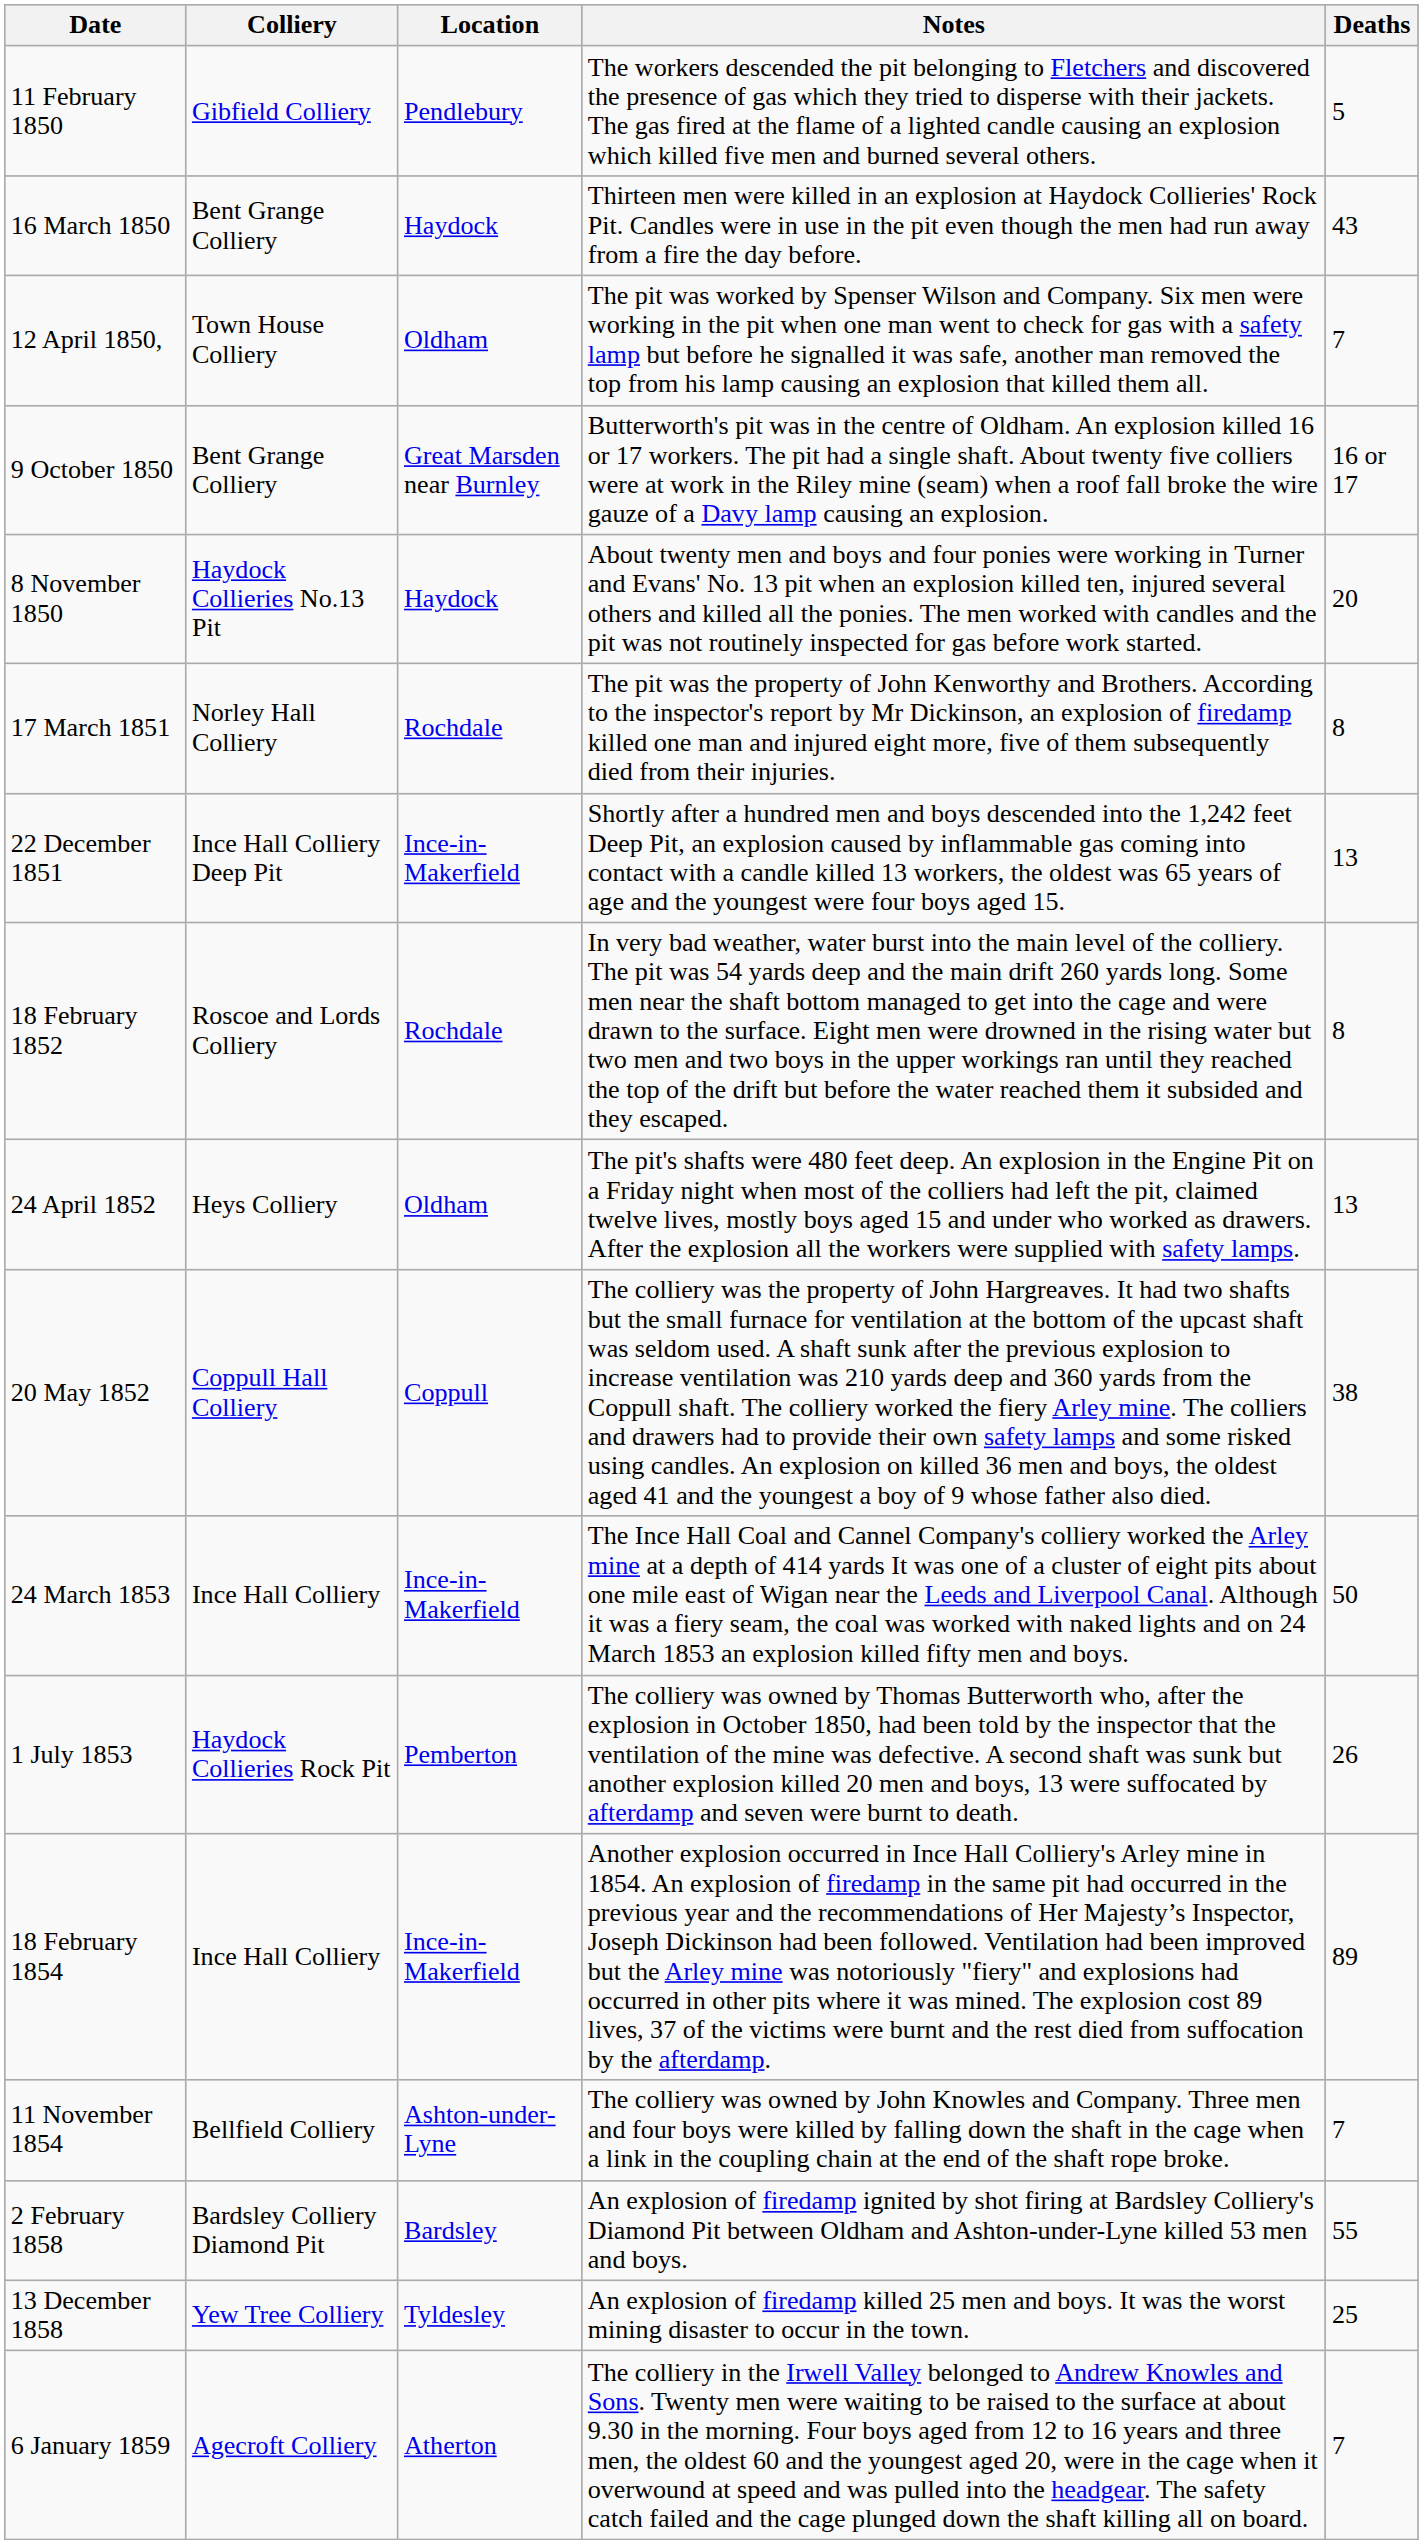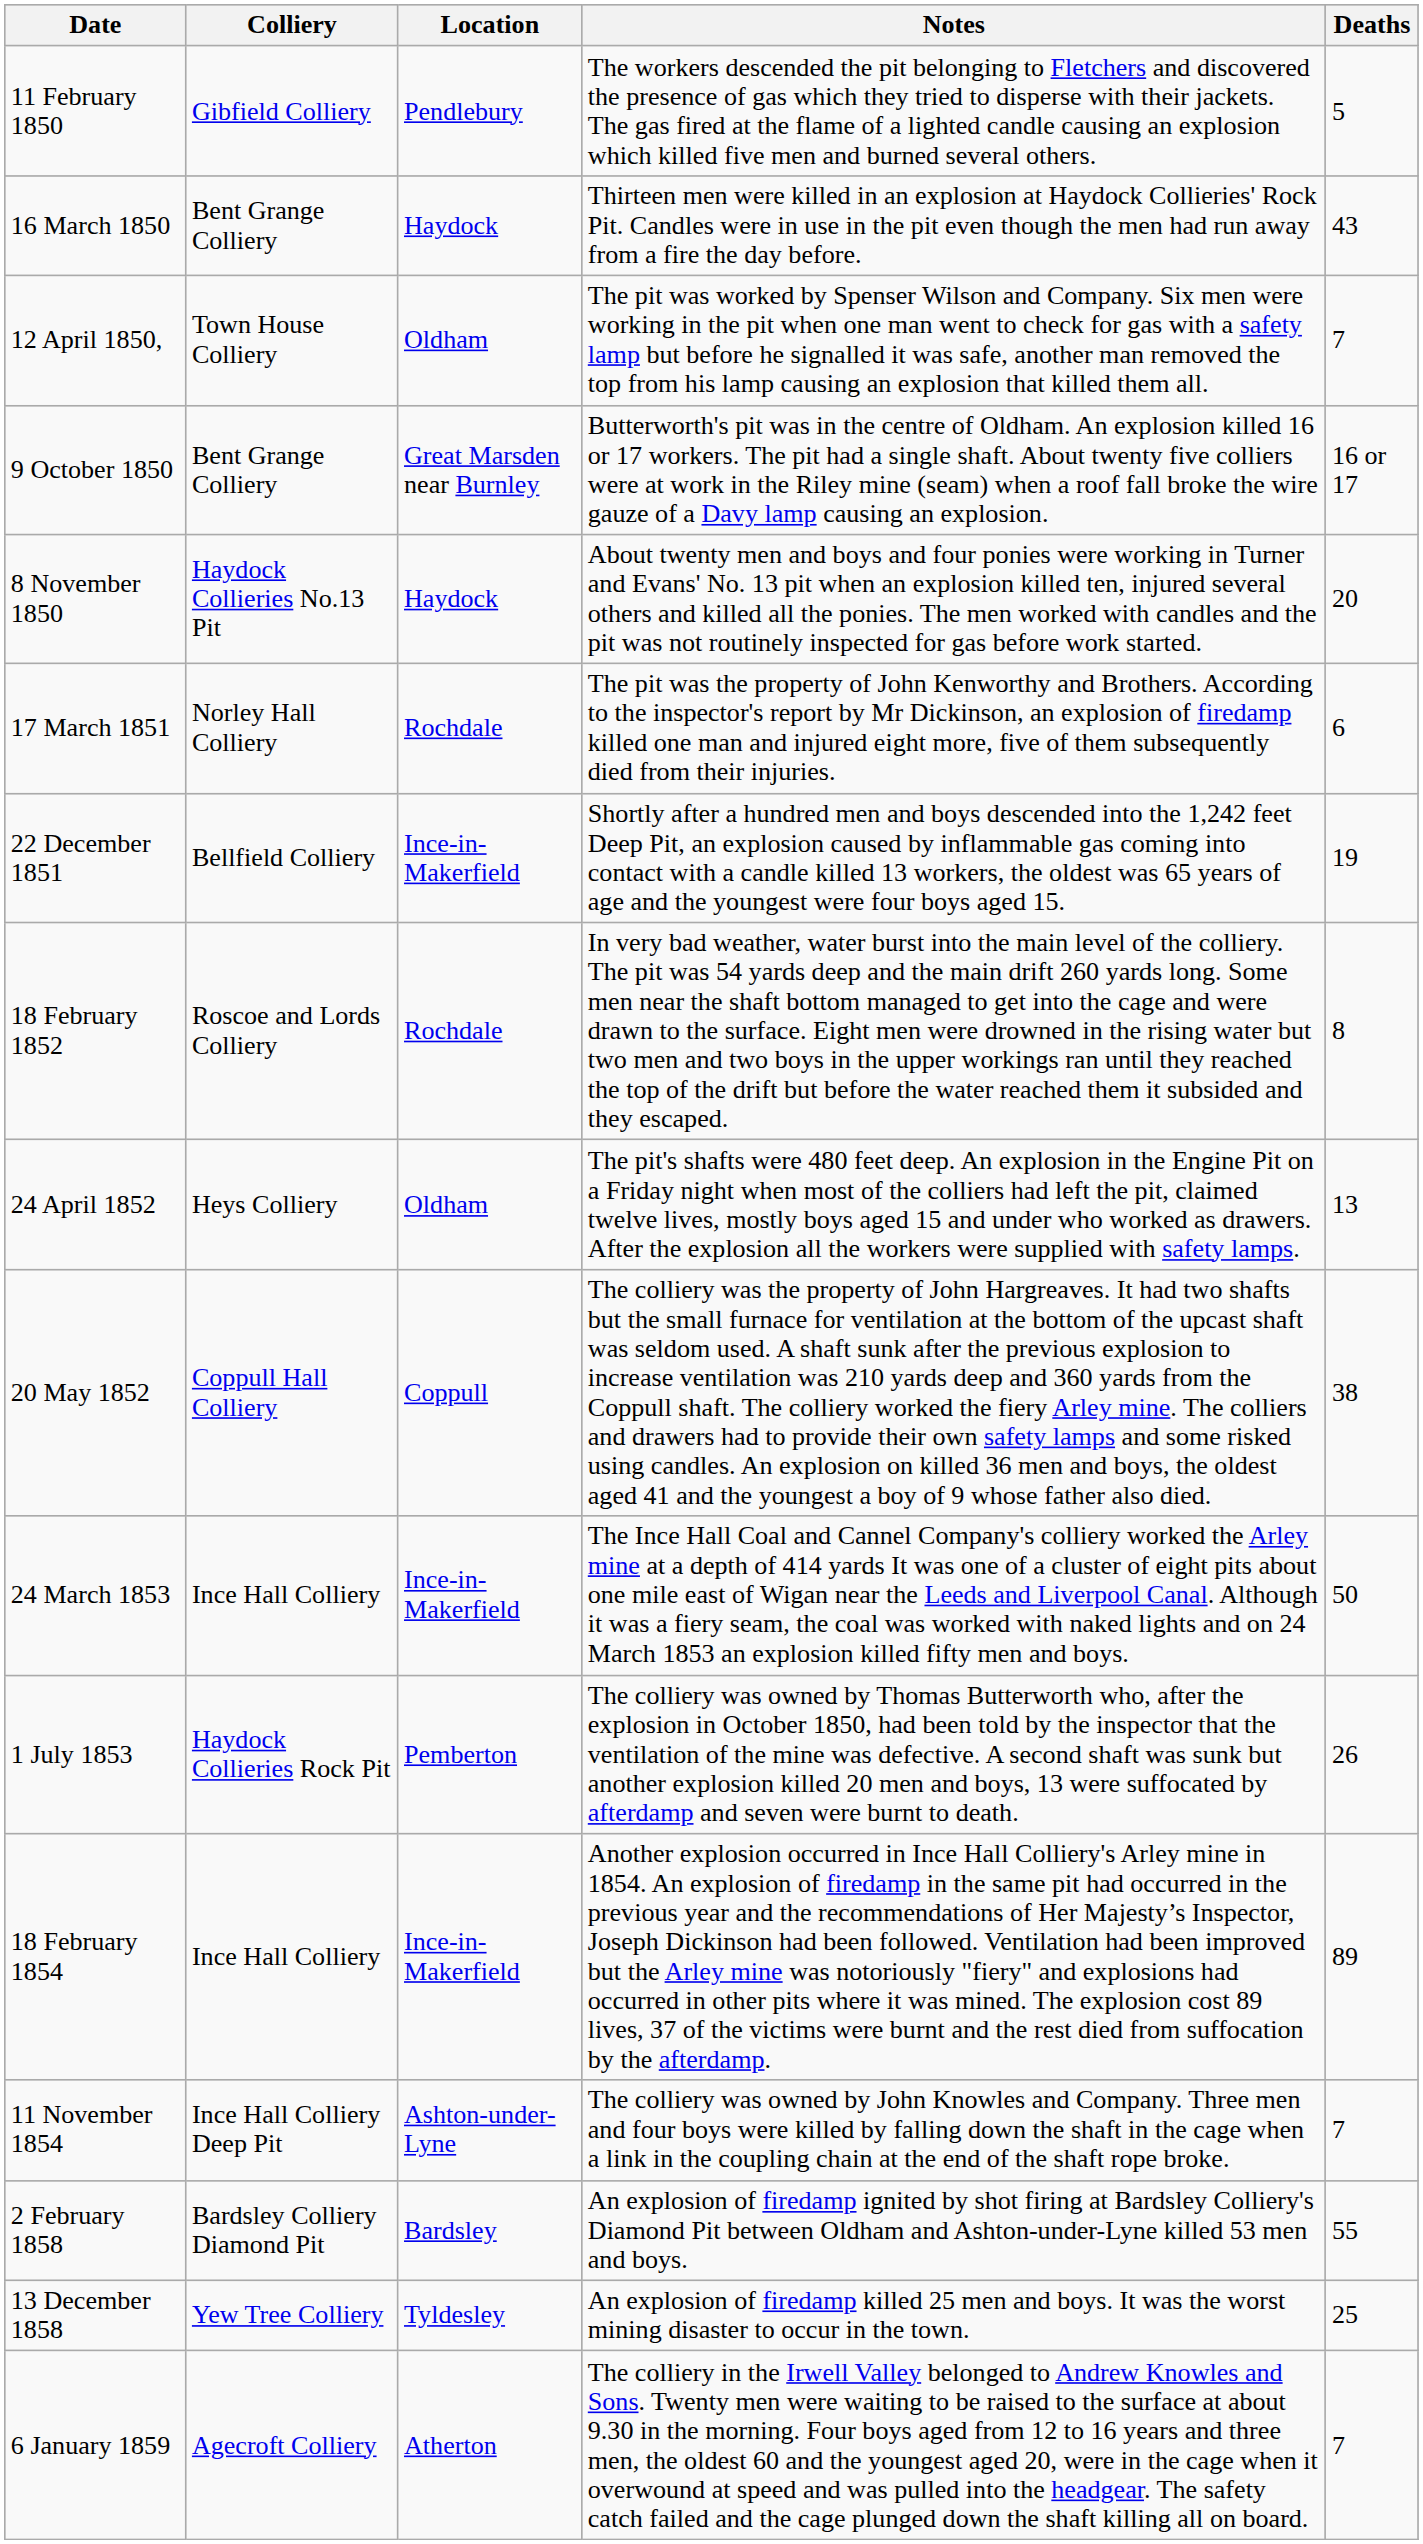17 March 1851 | Deaths: 8 -> 6
22 December 1851 | Colliery: Ince Hall Colliery Deep Pit -> Bellfield Colliery
22 December 1851 | Deaths: 13 -> 19
11 November 1854 | Colliery: Bellfield Colliery -> Ince Hall Colliery Deep Pit
